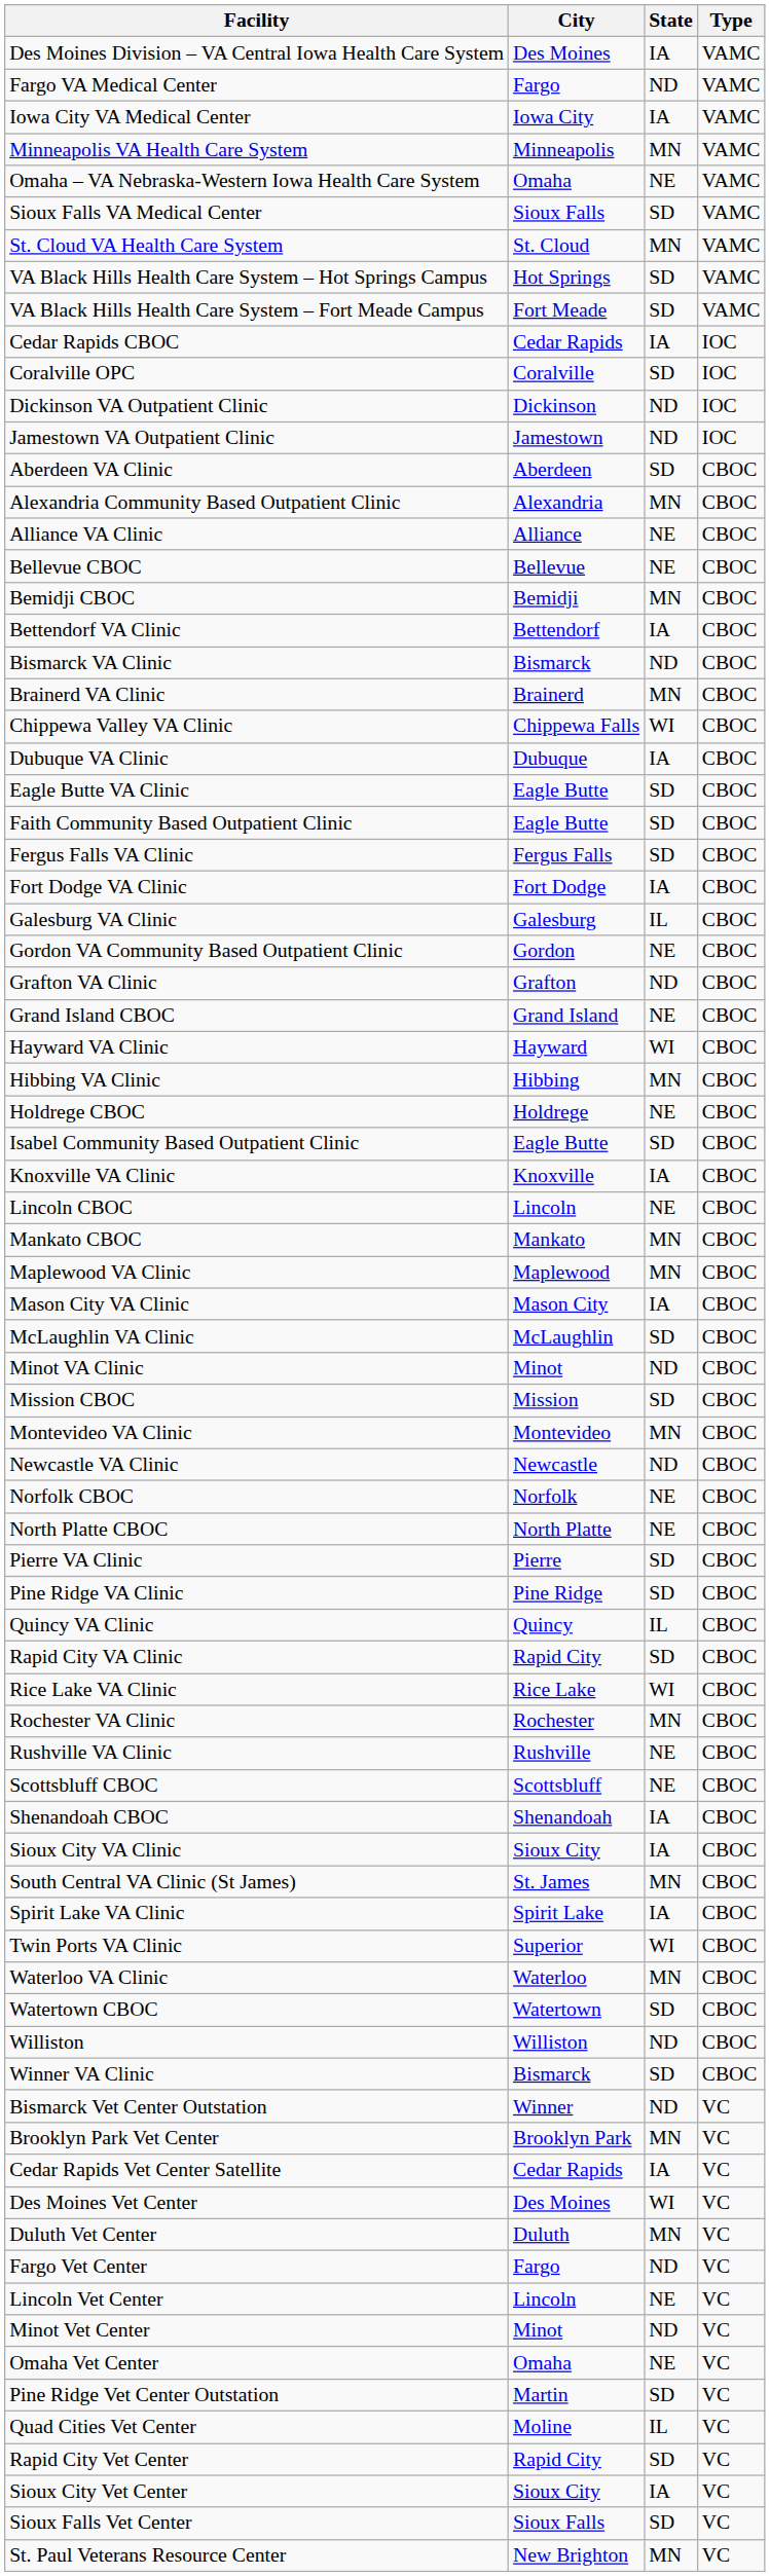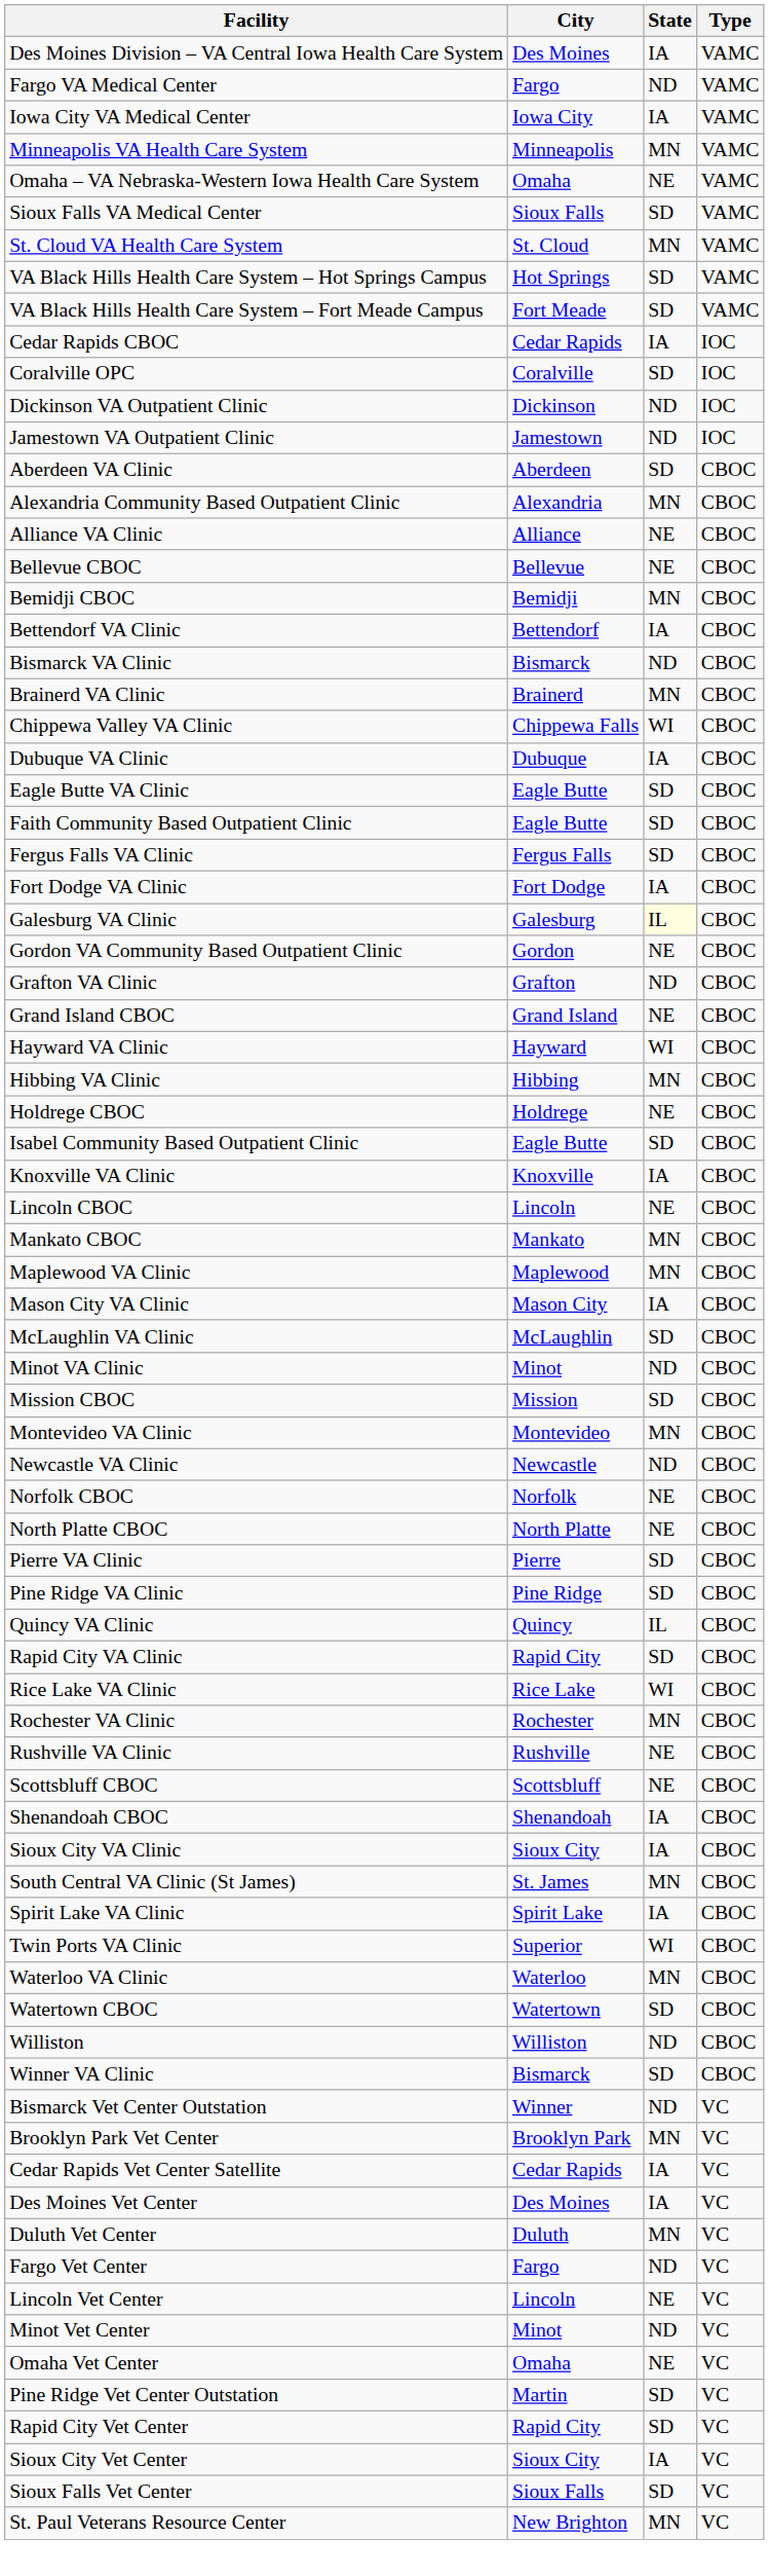Galesburg VA Clinic | State: no background -> lightyellow background
Des Moines Vet Center | State: WI -> IA
- row: Quad Cities Vet Center | Moline | IL | VC
